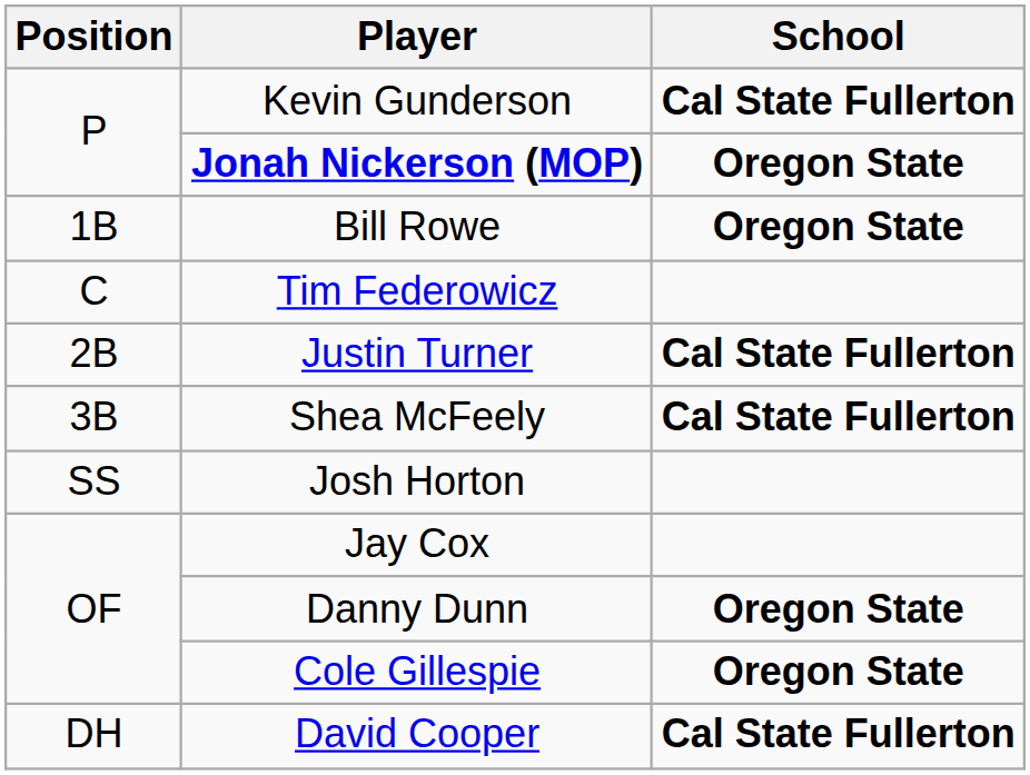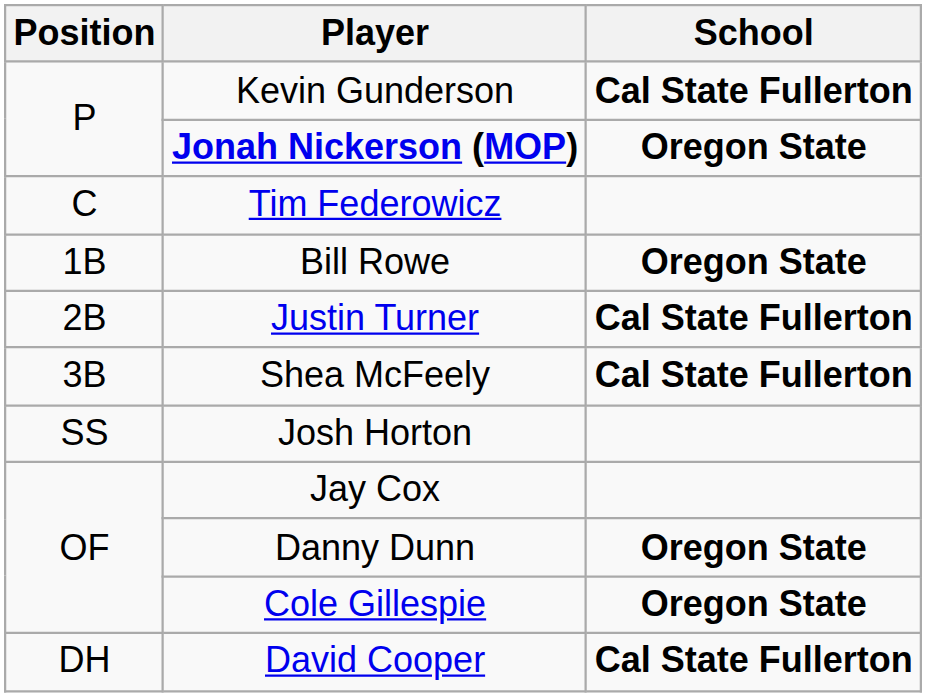rows swapped: Tim Federowicz <-> Bill Rowe
